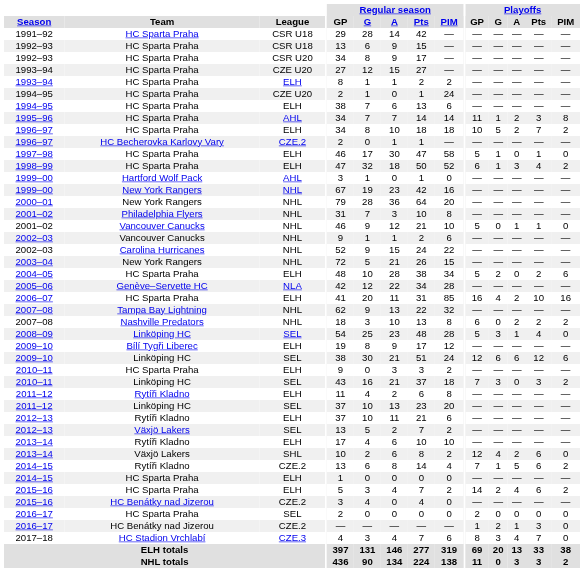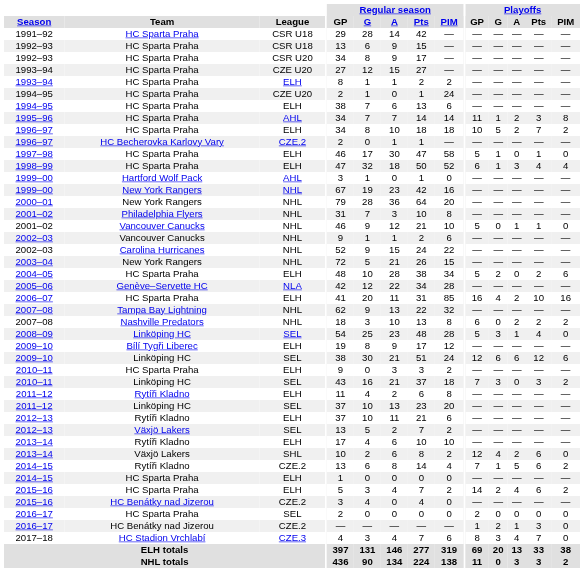1998–99 | Playoffs / PIM: 2 -> 4
